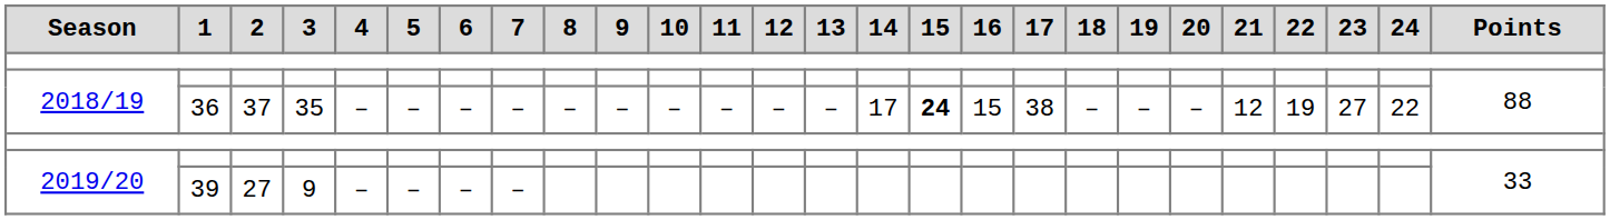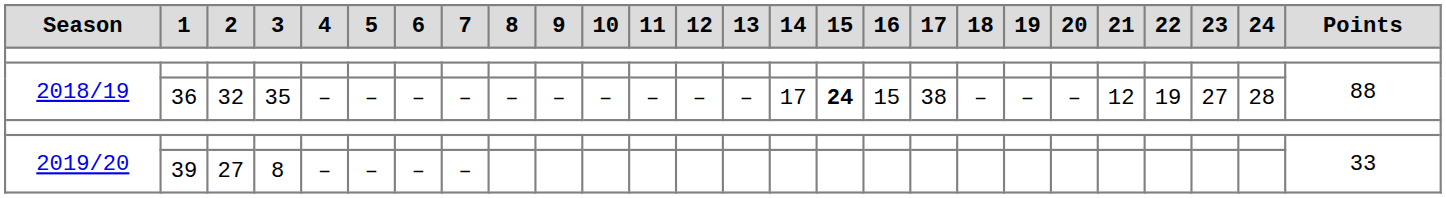2018/19 / 36 | 2: 37 -> 32
2018/19 / 36 | 24: 22 -> 28
2019/20 / 39 | 3: 9 -> 8
